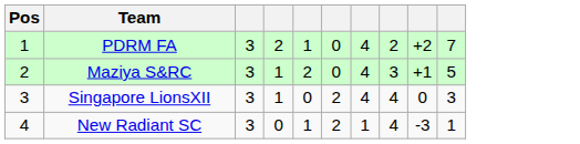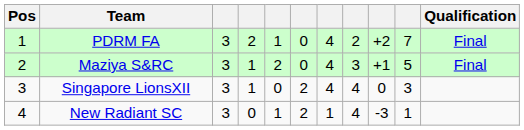+ column: Qualification | Final | Final
